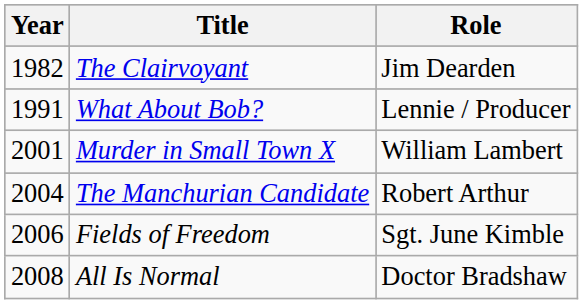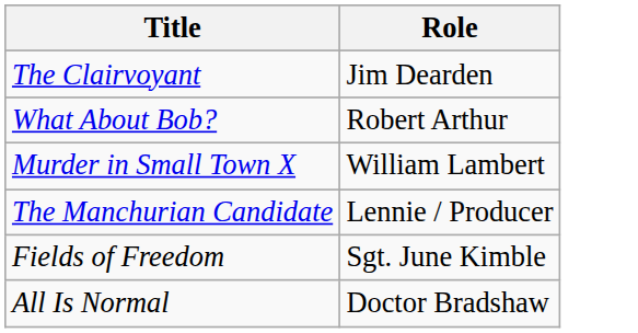- column: Year | 1982 | 1991 | 2001 | 2004 | 2006 | 2008
What About Bob? | Role: Lennie / Producer -> Robert Arthur
The Manchurian Candidate | Role: Robert Arthur -> Lennie / Producer
